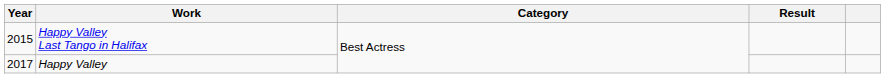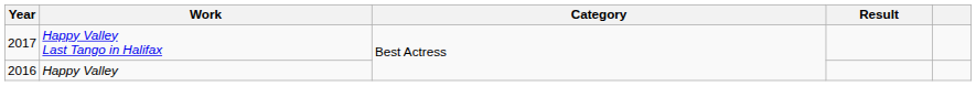Happy Valley Last Tango in Halifax | Year: 2015 -> 2017
Happy Valley | Year: 2017 -> 2016
